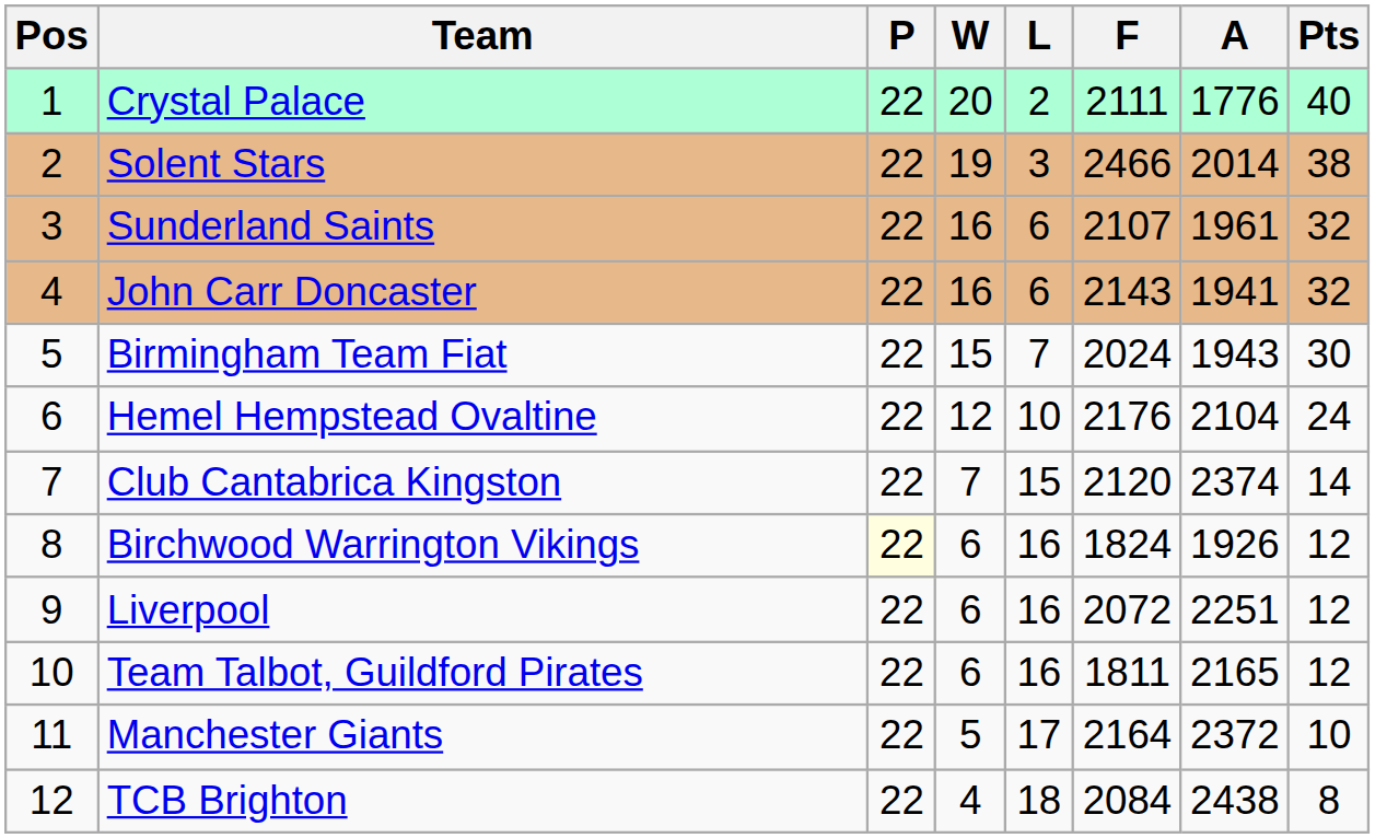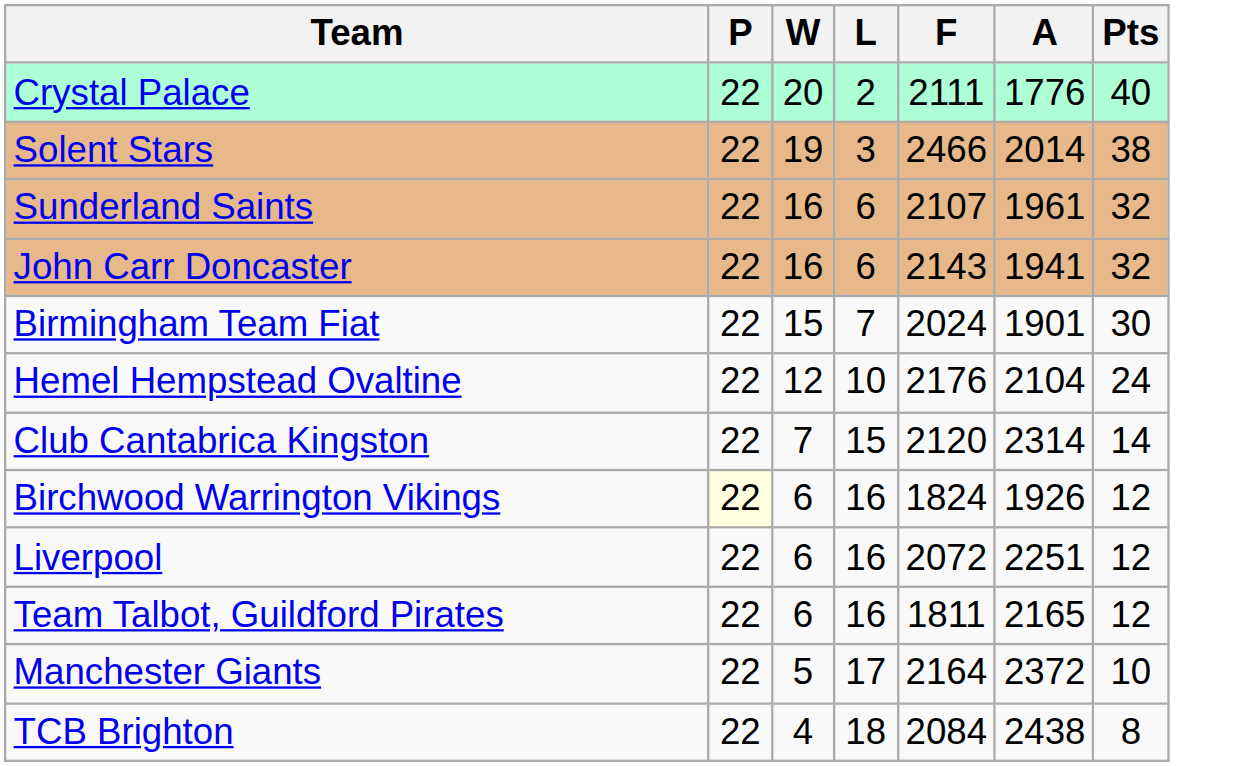- column: Pos | 1 | 2 | 3 | 4 | 5 | 6 | 7 | 8 | 9 | 10 | 11 | 12
Birmingham Team Fiat | A: 1943 -> 1901
Club Cantabrica Kingston | A: 2374 -> 2314
